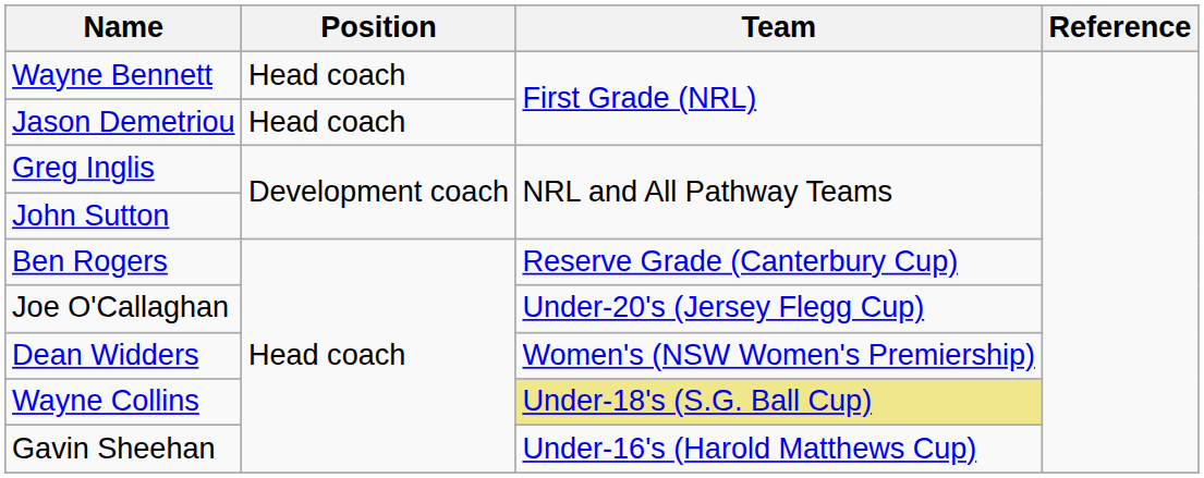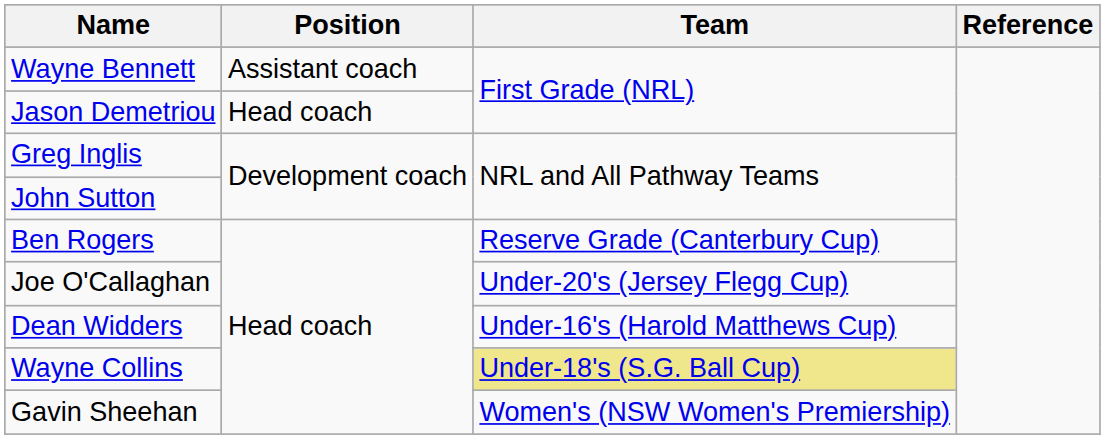Wayne Bennett | Position: Head coach -> Assistant coach
Dean Widders | Team: Women's (NSW Women's Premiership) -> Under-16's (Harold Matthews Cup)
Gavin Sheehan | Team: Under-16's (Harold Matthews Cup) -> Women's (NSW Women's Premiership)
